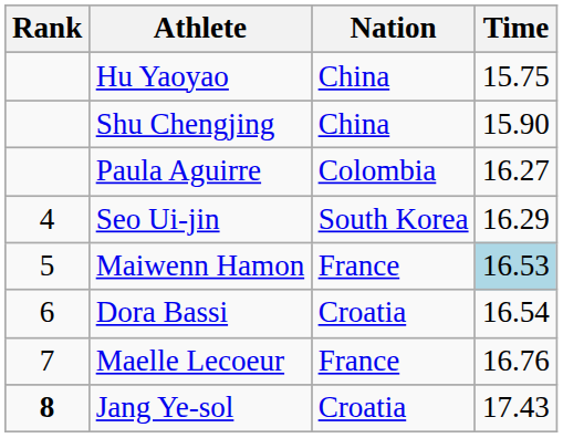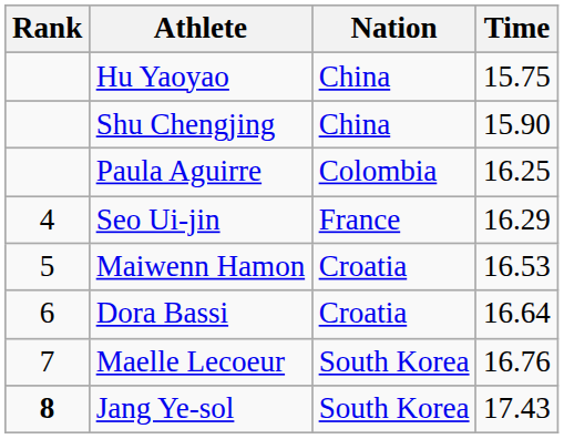Paula Aguirre | Time: 16.27 -> 16.25
Seo Ui-jin | Nation: South Korea -> France
Maiwenn Hamon | Nation: France -> Croatia
Maiwenn Hamon | Time: lightblue background -> no background
Dora Bassi | Time: 16.54 -> 16.64
Maelle Lecoeur | Nation: France -> South Korea
Jang Ye-sol | Nation: Croatia -> South Korea
